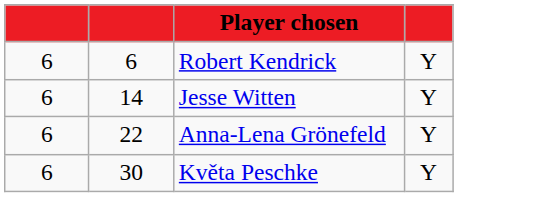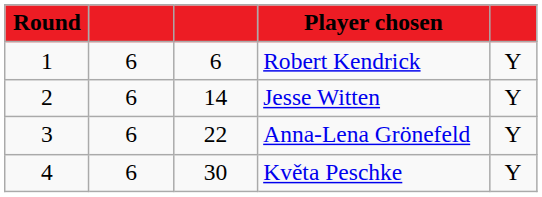+ column: Round | 1 | 2 | 3 | 4
